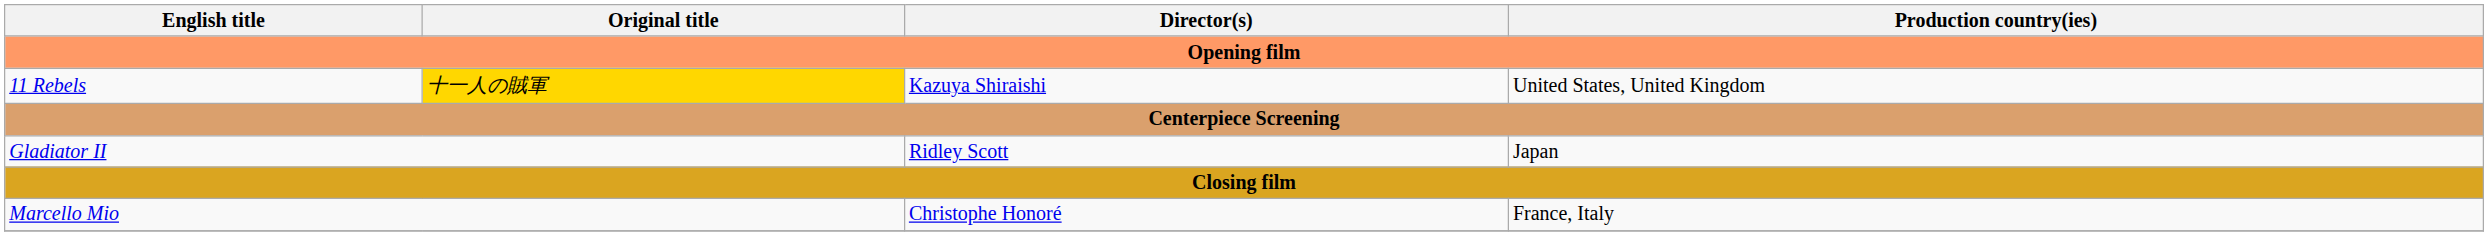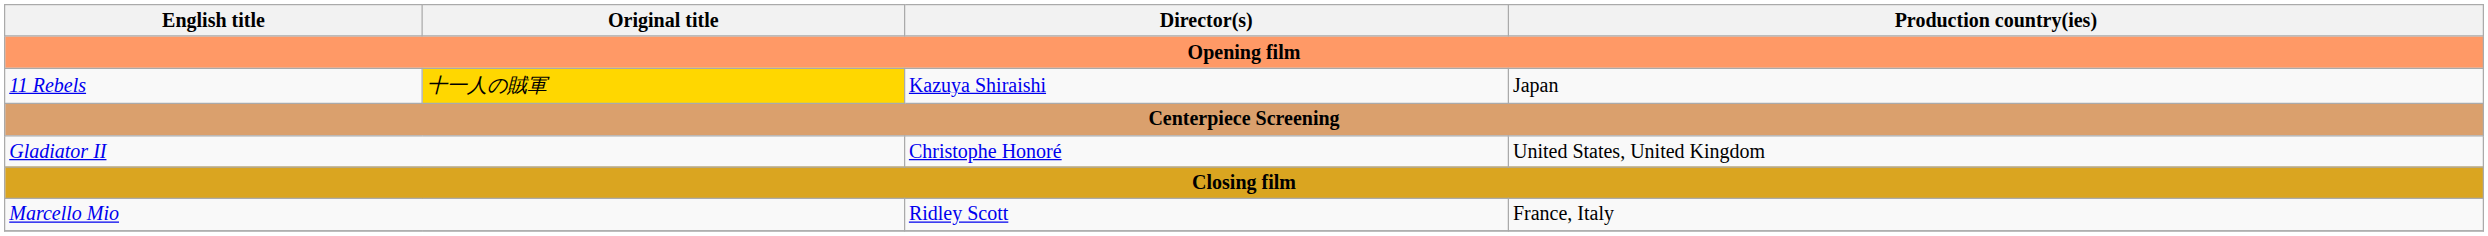11 Rebels | Production country(ies): United States, United Kingdom -> Japan
Gladiator II | Director(s): Ridley Scott -> Christophe Honoré
Gladiator II | Production country(ies): Japan -> United States, United Kingdom
Marcello Mio | Director(s): Christophe Honoré -> Ridley Scott
